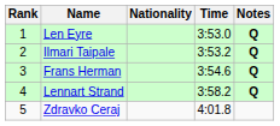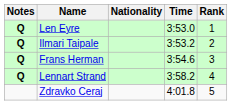columns swapped: Rank <-> Notes
